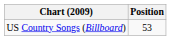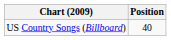US Country Songs (Billboard) | Position: 53 -> 40
